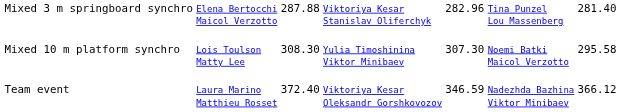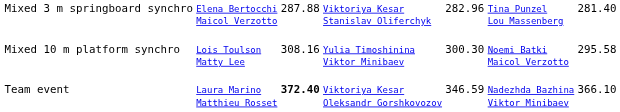Mixed 10 m platform synchro | column 3: 308.30 -> 308.16
Mixed 10 m platform synchro | column 5: 307.30 -> 300.30
Team event | column 3: normal -> bold
Team event | column 7: 366.12 -> 366.10
